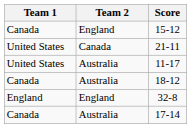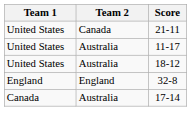- row: Canada | England | 15-12
18-12 | Team 1: Canada -> United States
